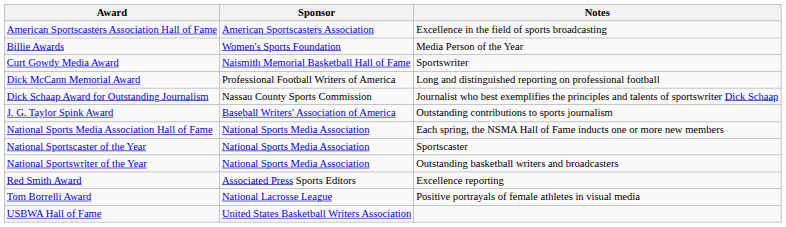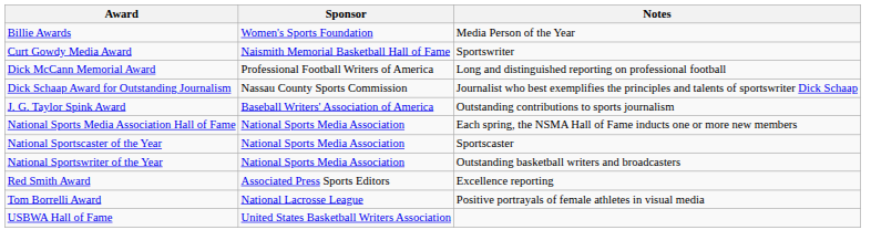- row: American Sportscasters Association Hall of Fame | American Sportscasters Association | Excellence in the field of sports broadcasting
